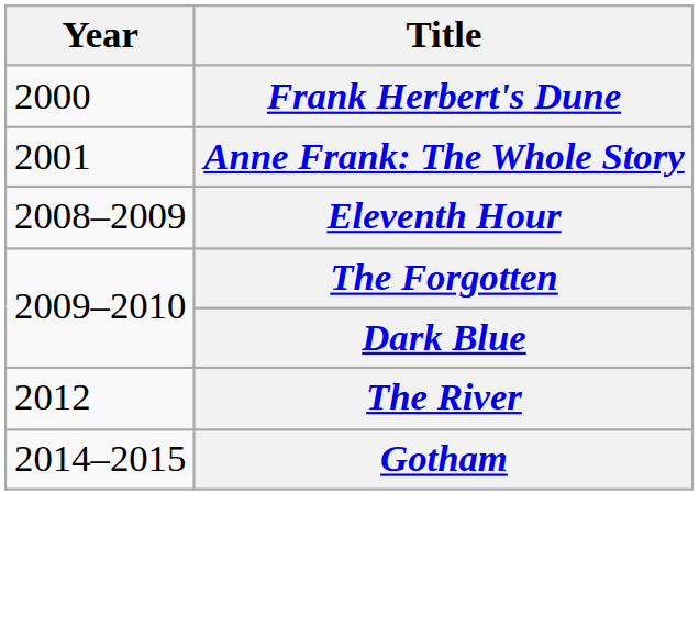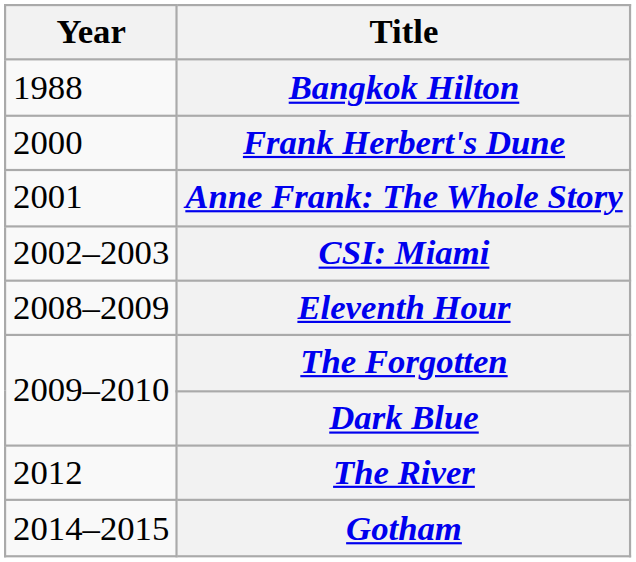+ row: 1988 | Bangkok Hilton
+ row: 2002–2003 | CSI: Miami
